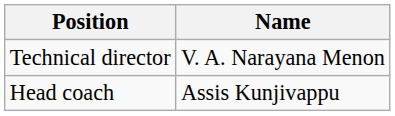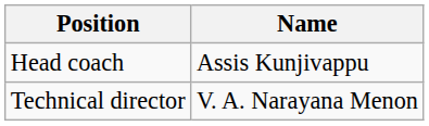rows swapped: Head coach <-> Technical director
